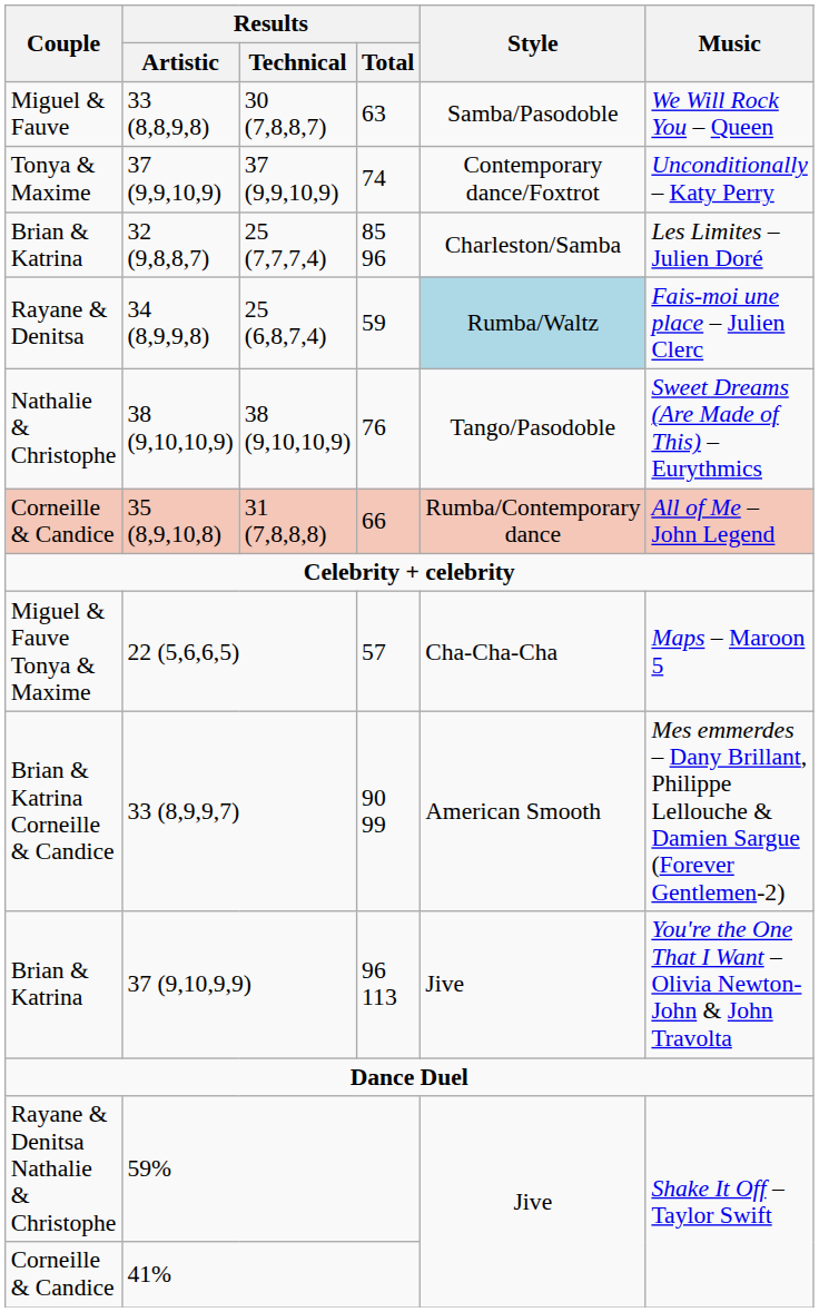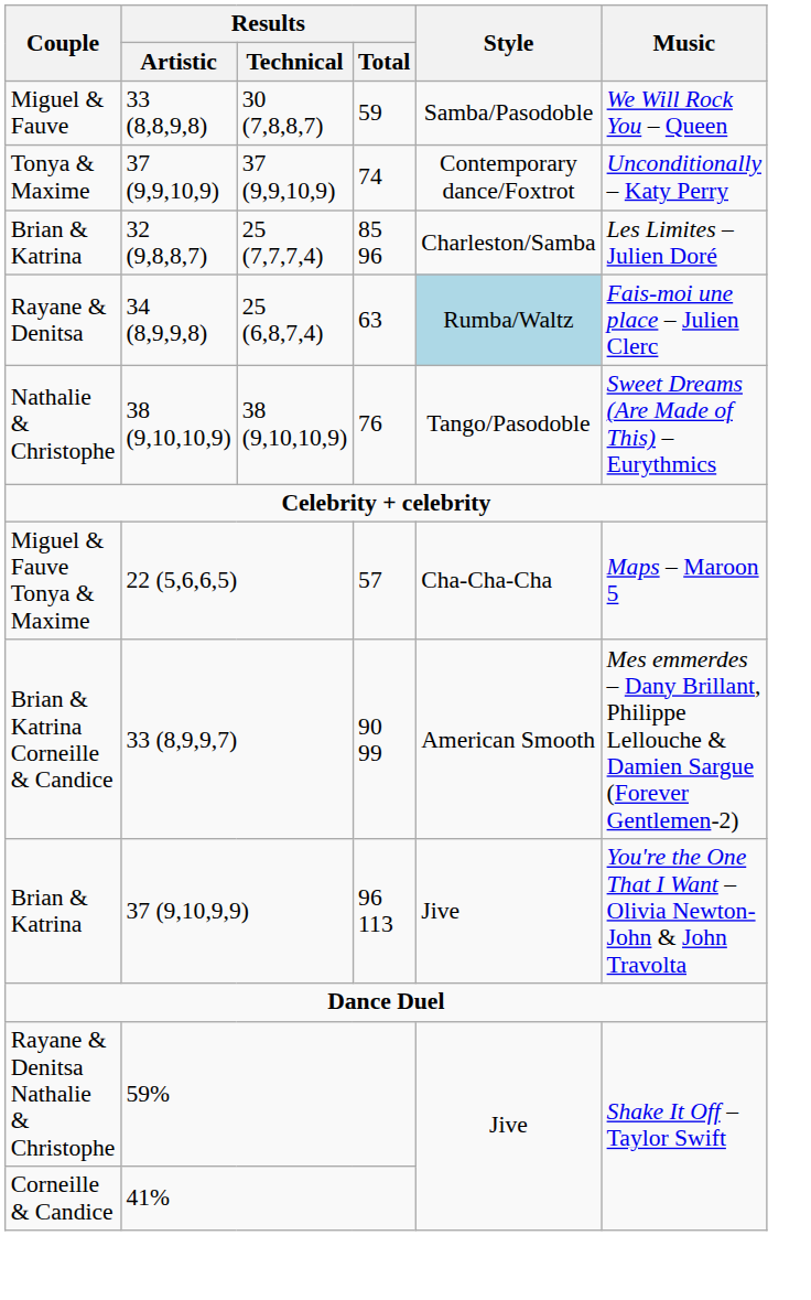33 (8,8,9,8) | Results / Total: 63 -> 59
34 (8,9,9,8) | Results / Total: 59 -> 63
- row: Corneille & Candice | 35 (8,9,10,8) | 31 (7,8,8,8) | 66 | Rumba/Contemporary dance | All of Me – John Legend
